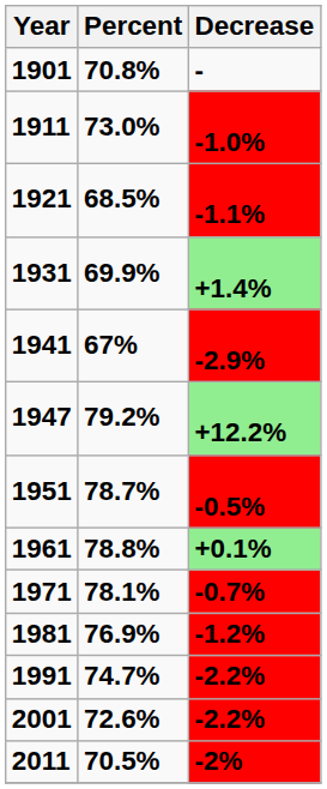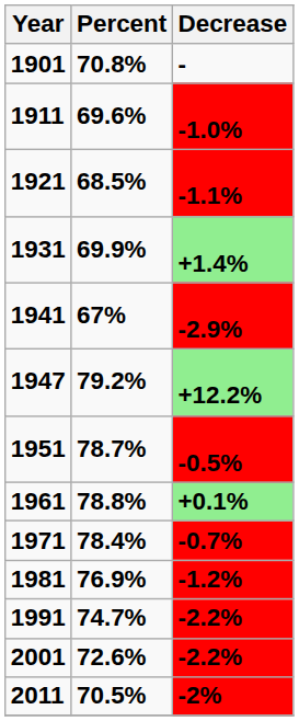1911 | Percent: 73.0% -> 69.6%
1971 | Percent: 78.1% -> 78.4%
